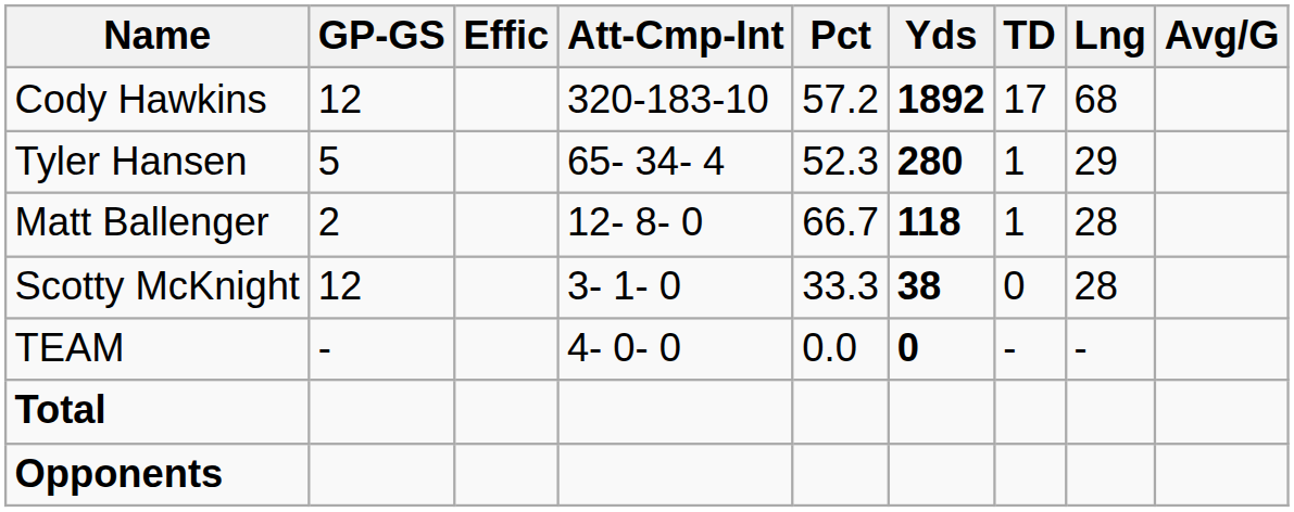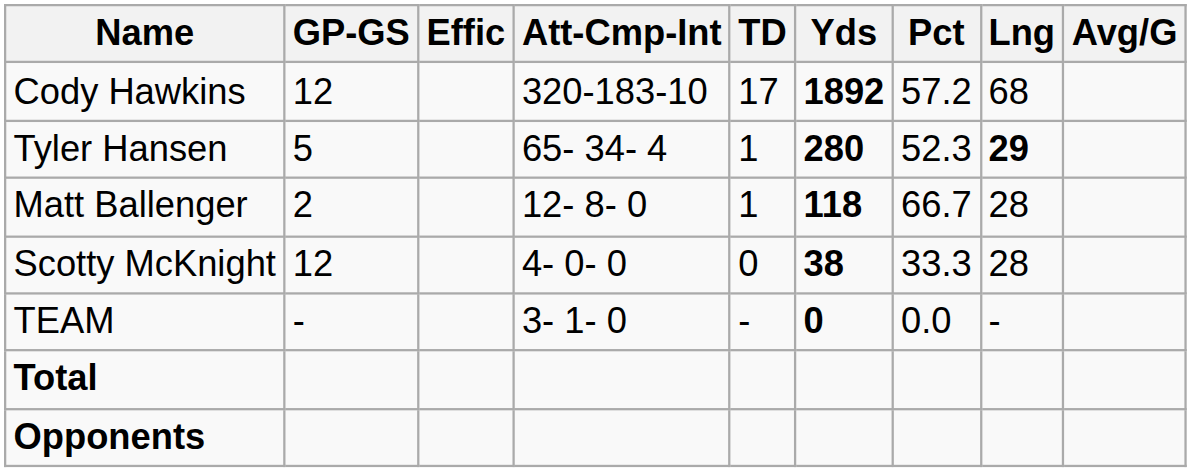columns swapped: Pct <-> TD
Tyler Hansen | Lng: normal -> bold
Scotty McKnight | Att-Cmp-Int: 3- 1- 0 -> 4- 0- 0
TEAM | Att-Cmp-Int: 4- 0- 0 -> 3- 1- 0
